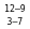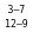rows swapped: 3–7 <-> 12–9
